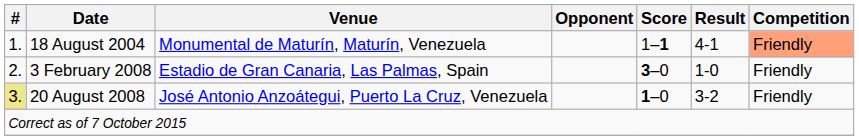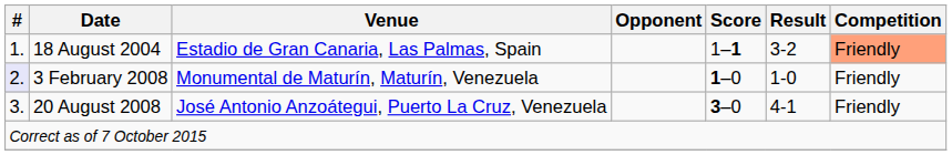18 August 2004 | Venue: Monumental de Maturín, Maturín, Venezuela -> Estadio de Gran Canaria, Las Palmas, Spain
18 August 2004 | Result: 4-1 -> 3-2
3 February 2008 | #: no background -> lavender background
3 February 2008 | Venue: Estadio de Gran Canaria, Las Palmas, Spain -> Monumental de Maturín, Maturín, Venezuela
3 February 2008 | Score: 3–0 -> 1–0
20 August 2008 | #: khaki background -> no background
20 August 2008 | Score: 1–0 -> 3–0
20 August 2008 | Result: 3-2 -> 4-1
